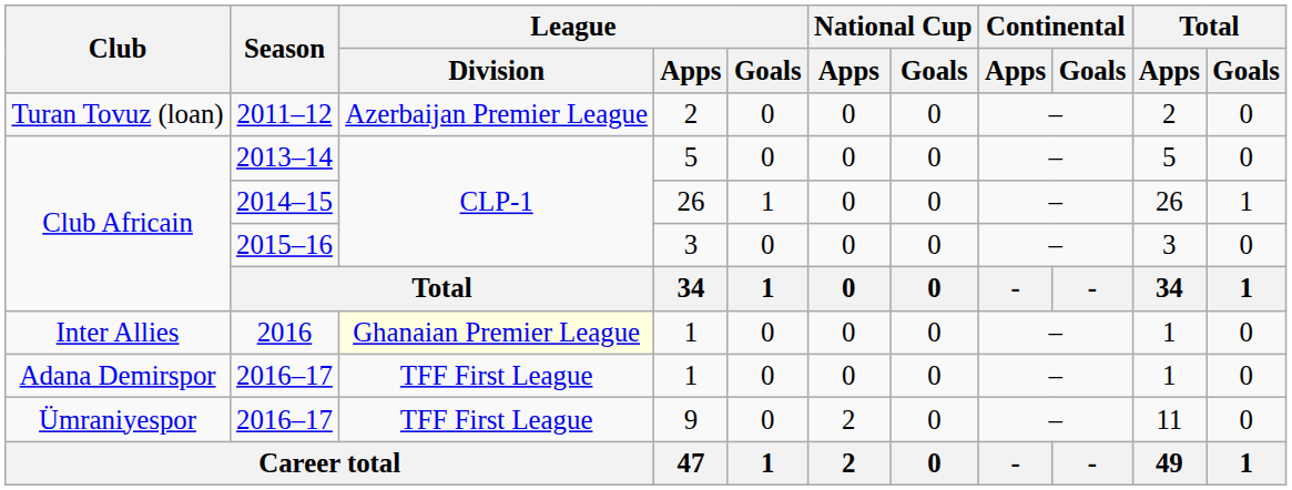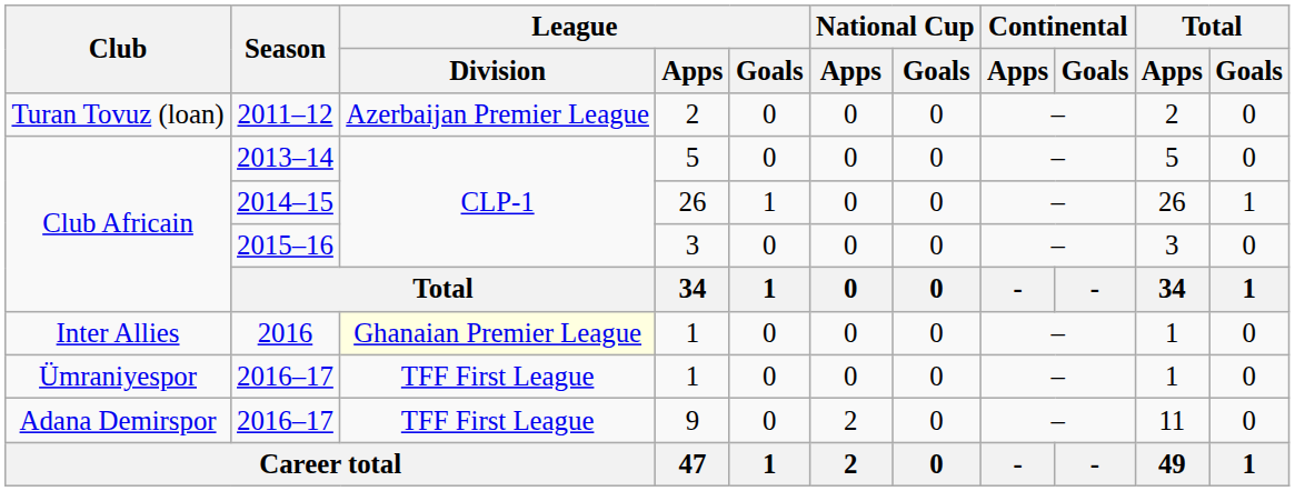2016–17 / 1 | Club: Adana Demirspor -> Ümraniyespor
2016–17 / 9 | Club: Ümraniyespor -> Adana Demirspor
